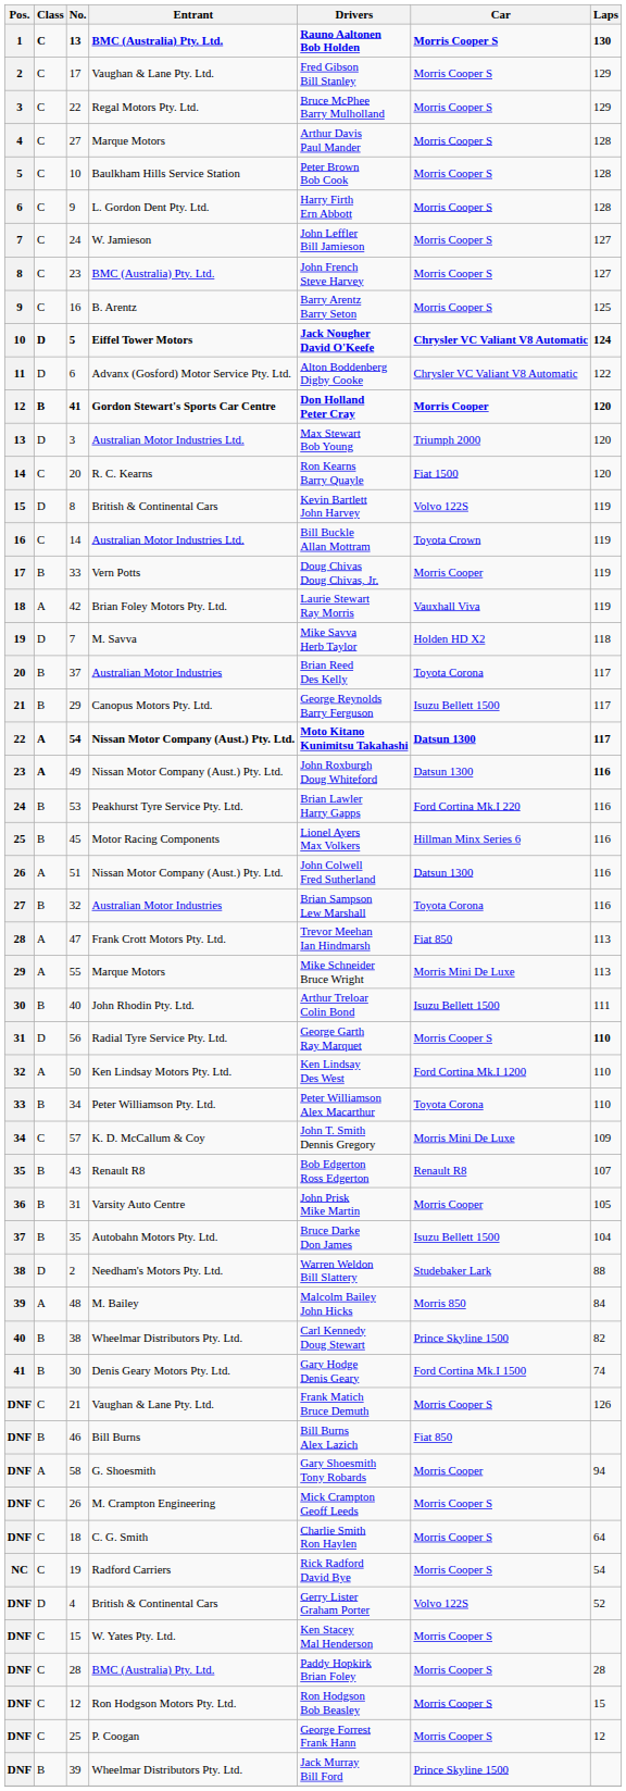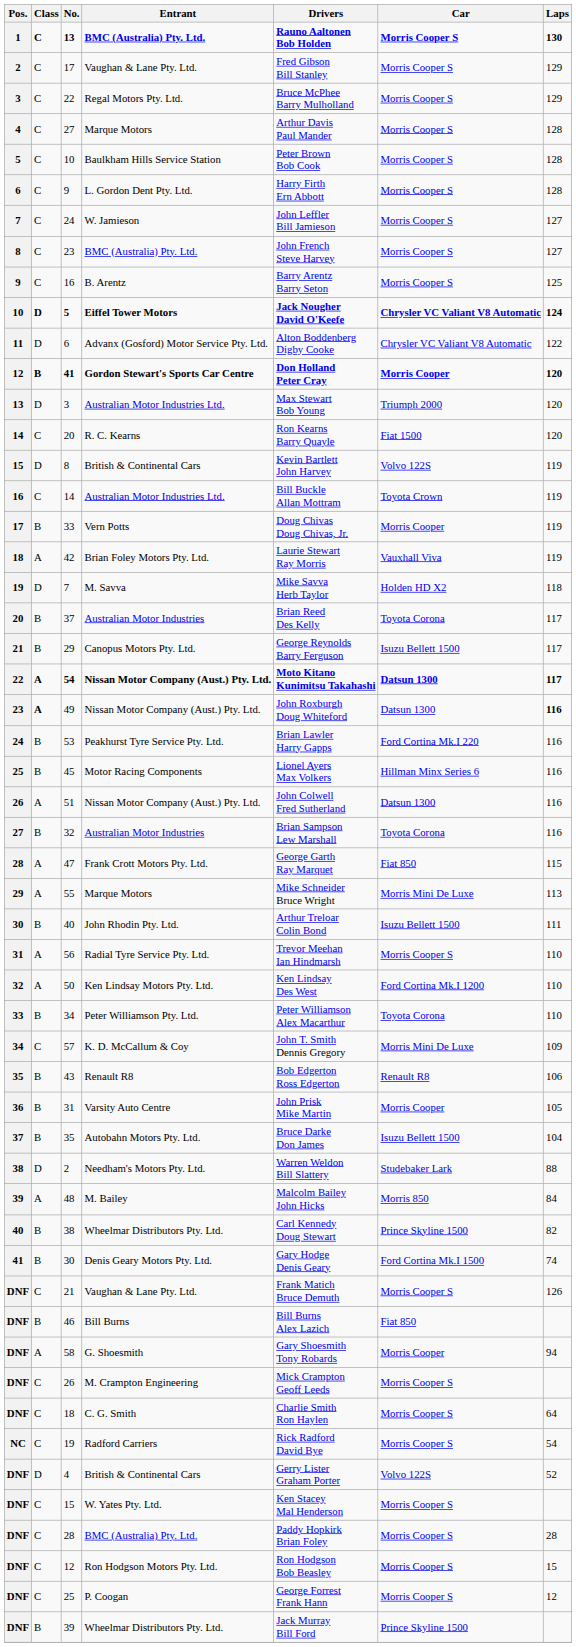47 | Drivers: Trevor Meehan Ian Hindmarsh -> George Garth Ray Marquet
47 | Laps: 113 -> 115
56 | Class: D -> A
56 | Drivers: George Garth Ray Marquet -> Trevor Meehan Ian Hindmarsh
56 | Laps: bold -> normal
43 | Laps: 107 -> 106
